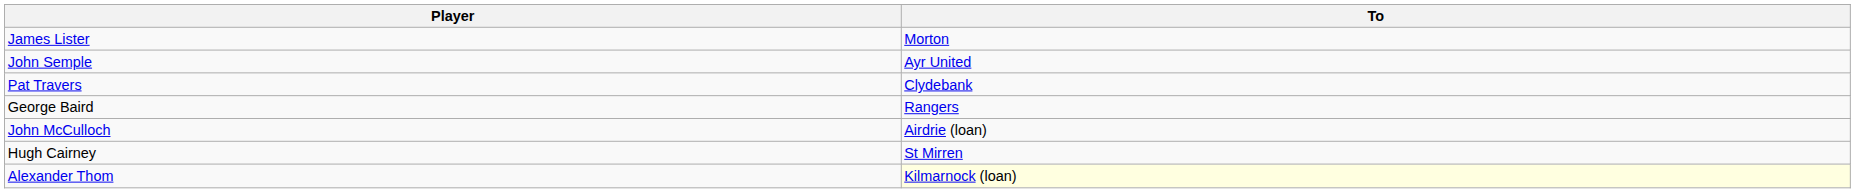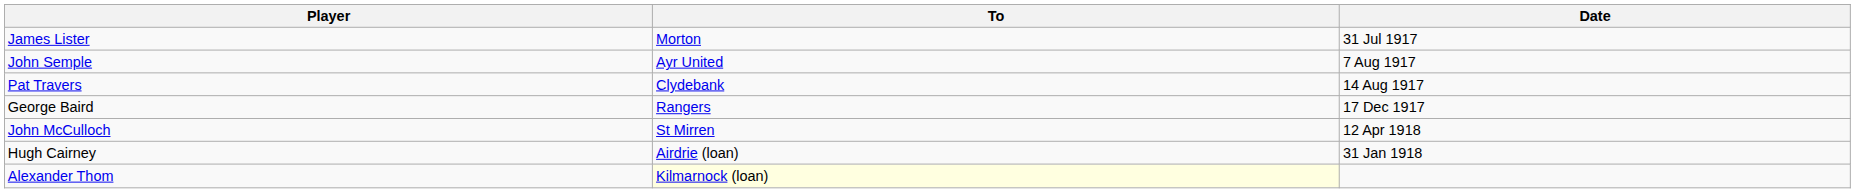+ column: Date | 31 Jul 1917 | 7 Aug 1917 | 14 Aug 1917 | 17 Dec 1917 | 12 Apr 1918 | 31 Jan 1918
John McCulloch | To: Airdrie (loan) -> St Mirren
Hugh Cairney | To: St Mirren -> Airdrie (loan)
